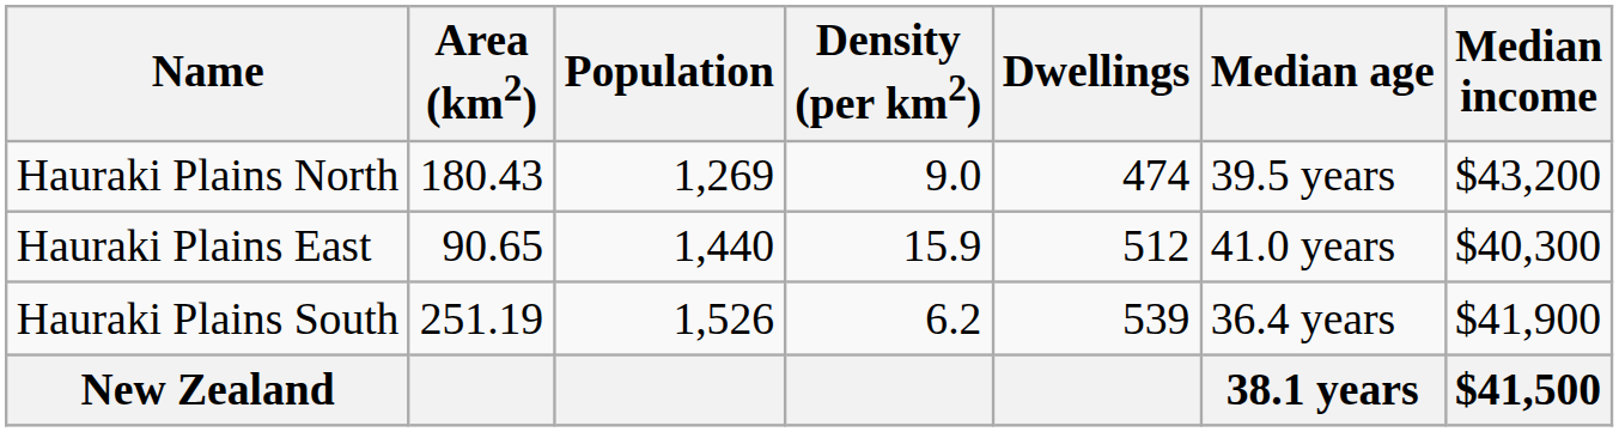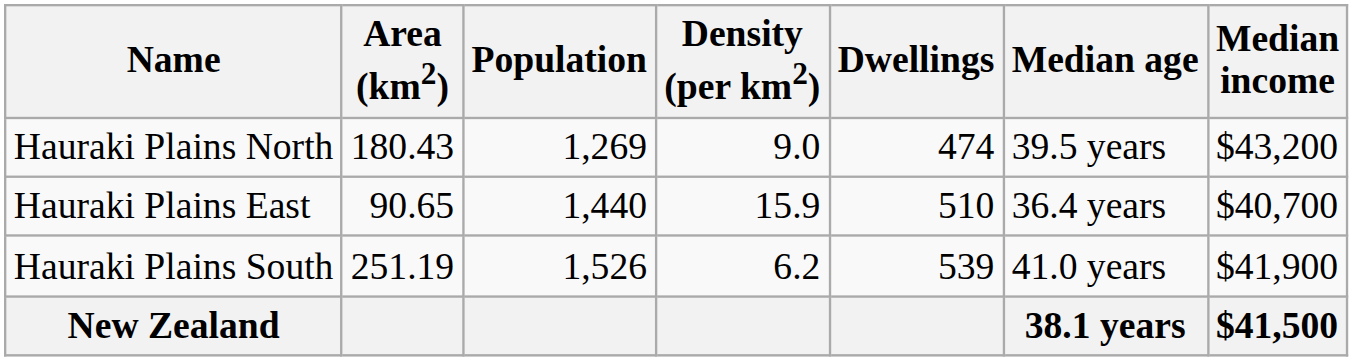Hauraki Plains East | Dwellings: 512 -> 510
Hauraki Plains East | Median age: 41.0 years -> 36.4 years
Hauraki Plains East | Median income: $40,300 -> $40,700
Hauraki Plains South | Median age: 36.4 years -> 41.0 years
